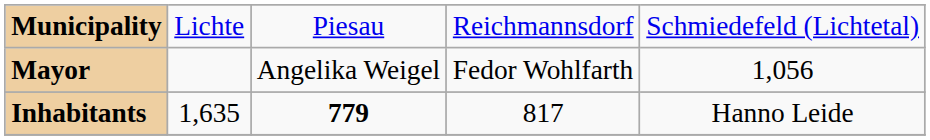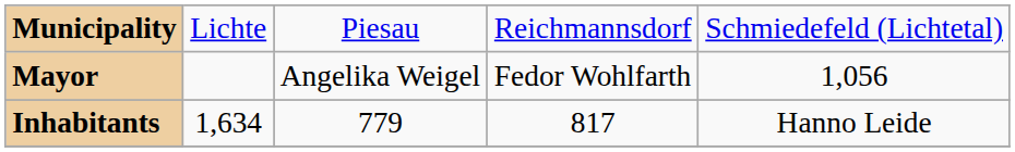Inhabitants | column 2: 1,635 -> 1,634
Inhabitants | column 3: bold -> normal
